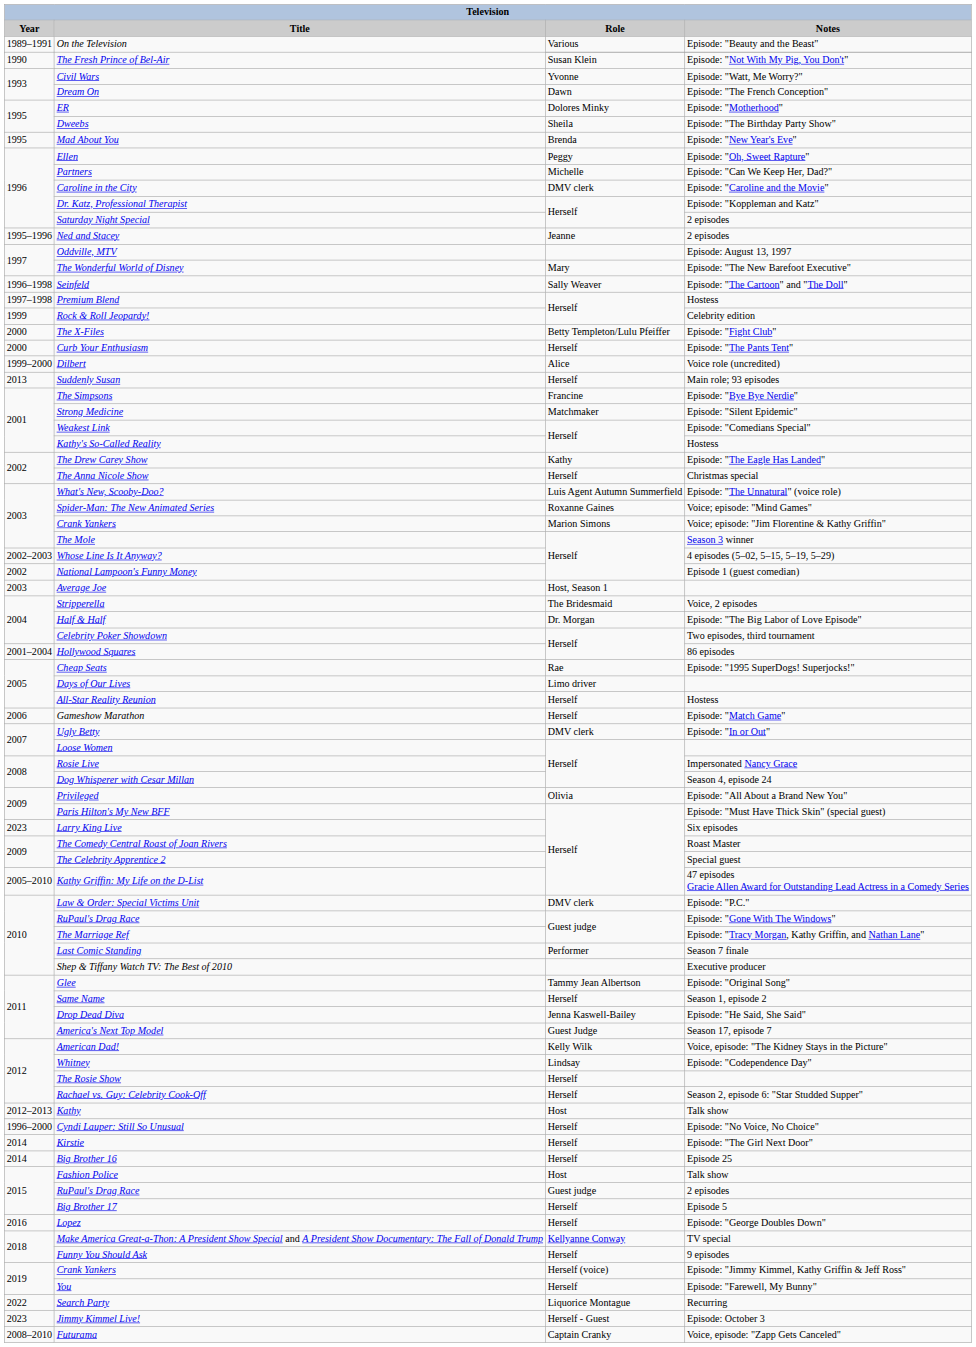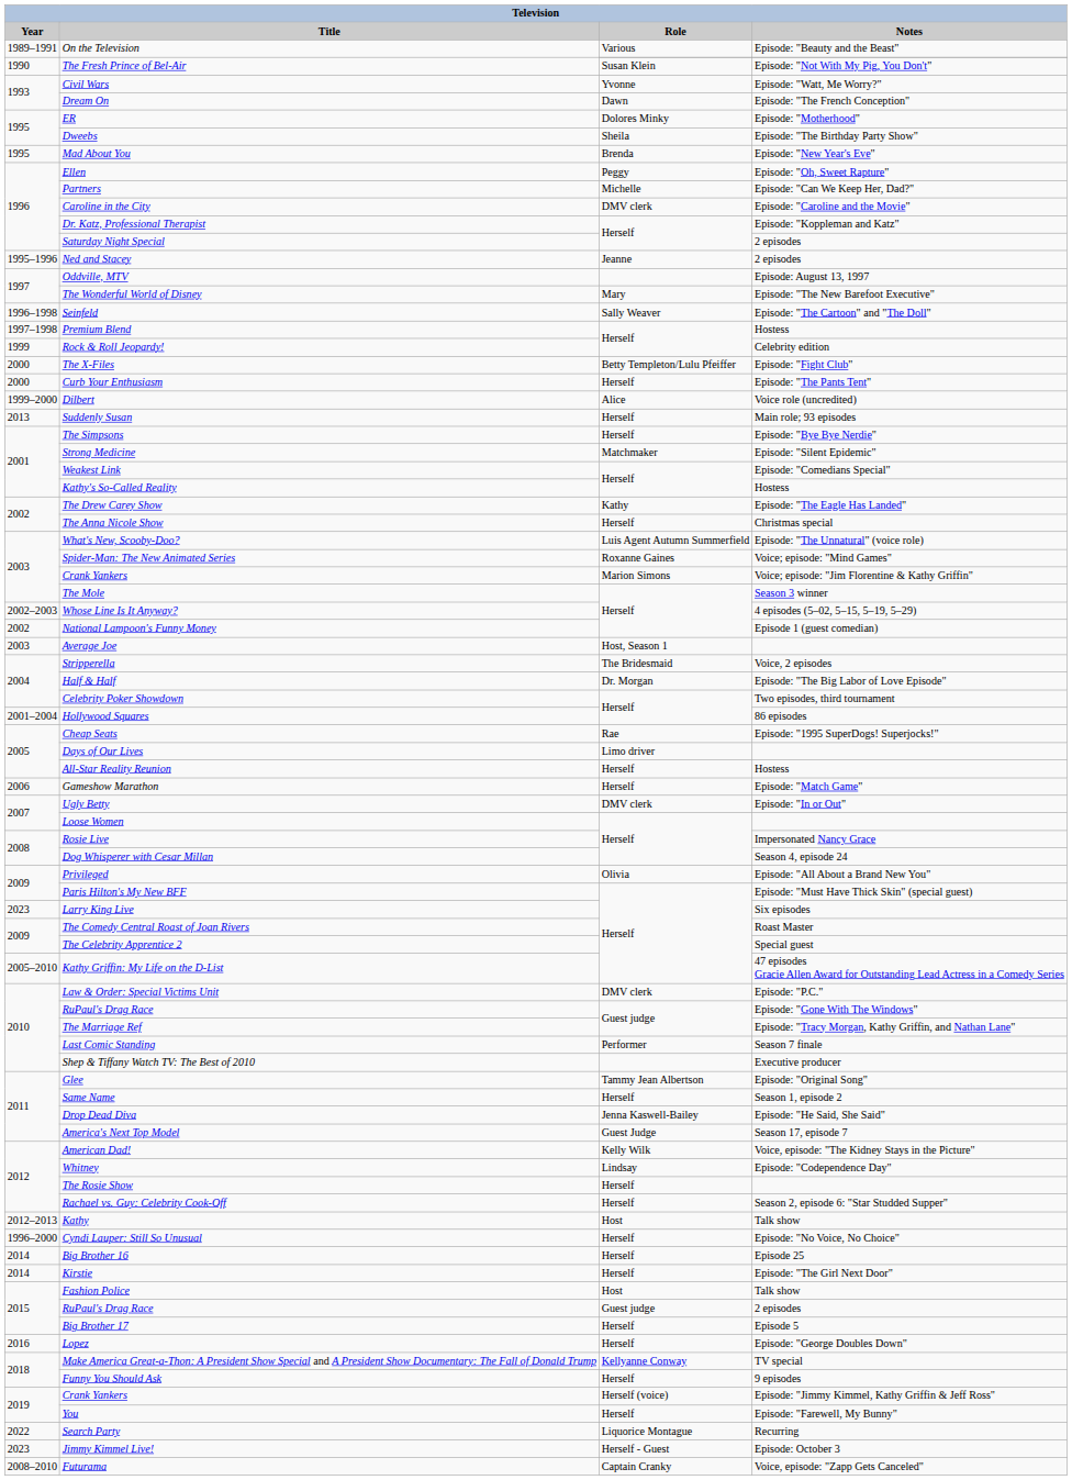The Simpsons | Role: Francine -> Herself
rows swapped: Kirstie <-> Big Brother 16
